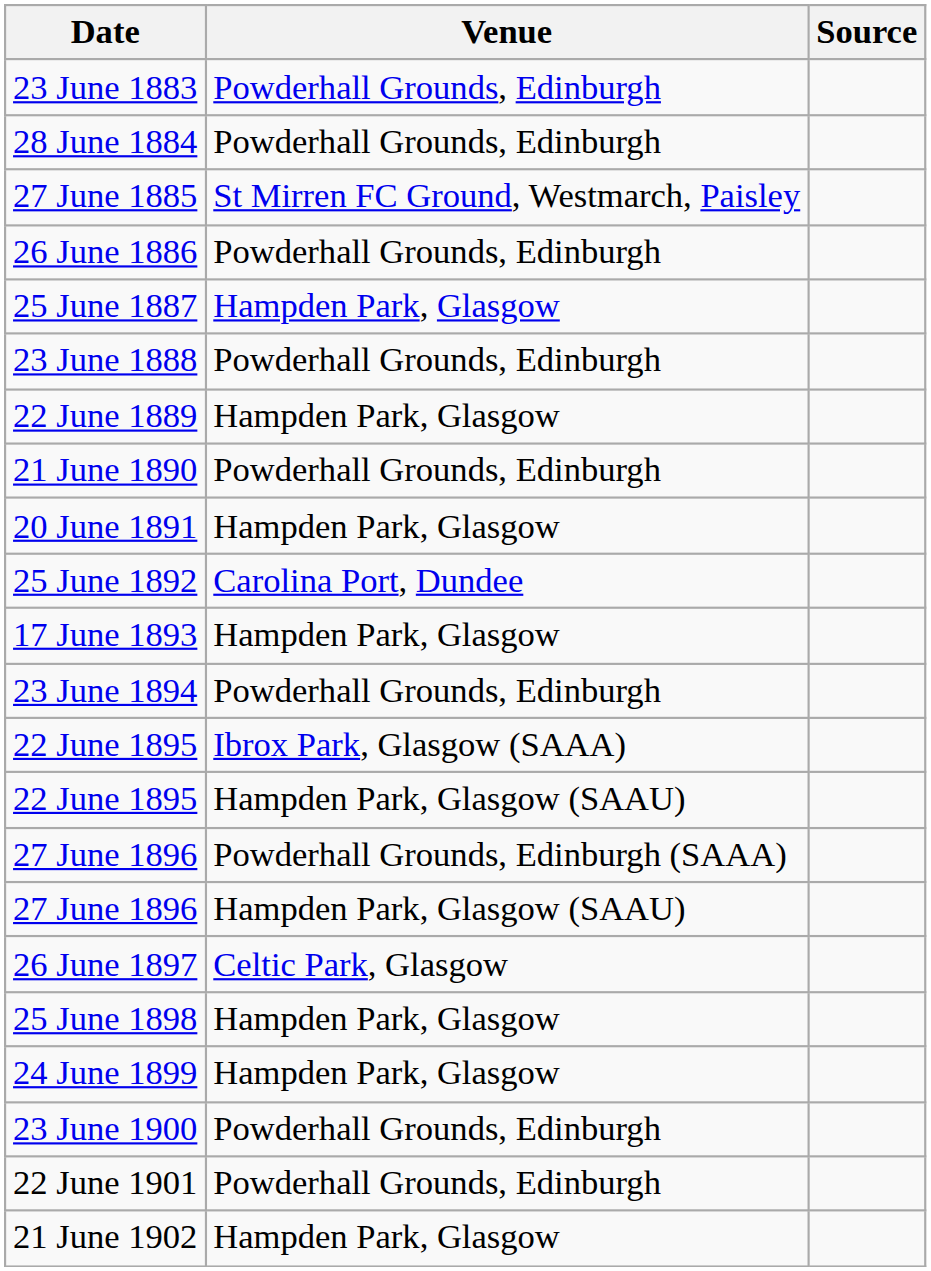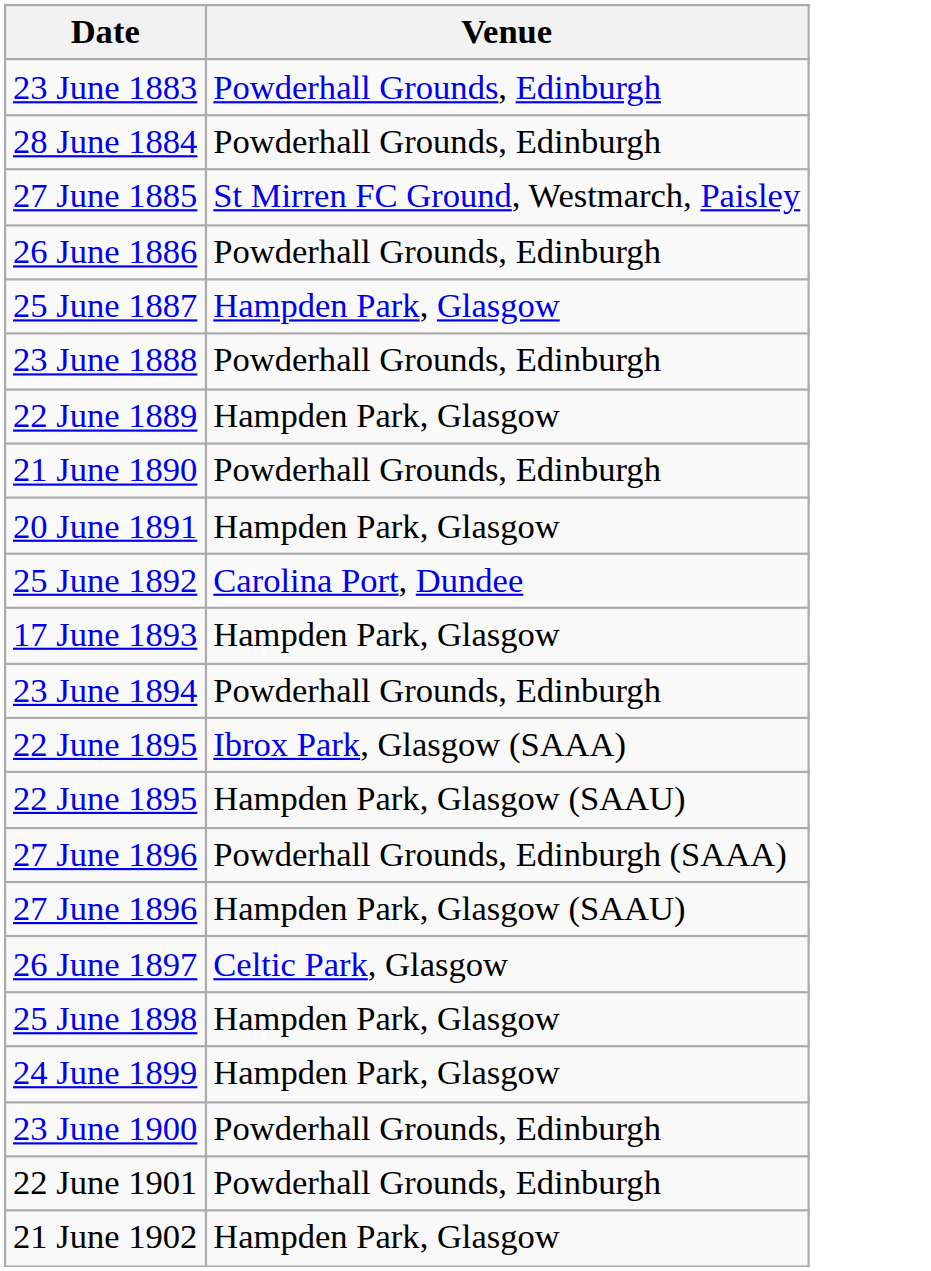- column: Source
